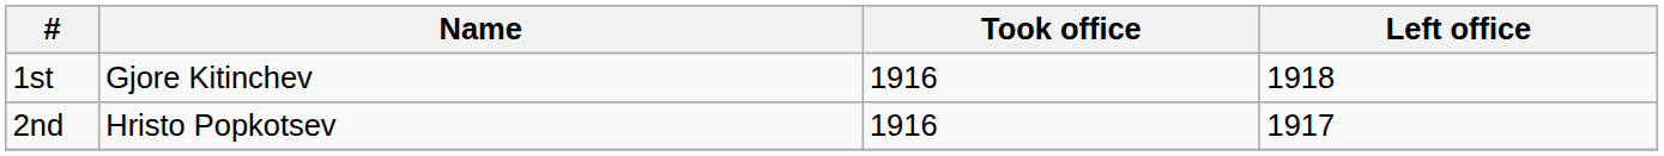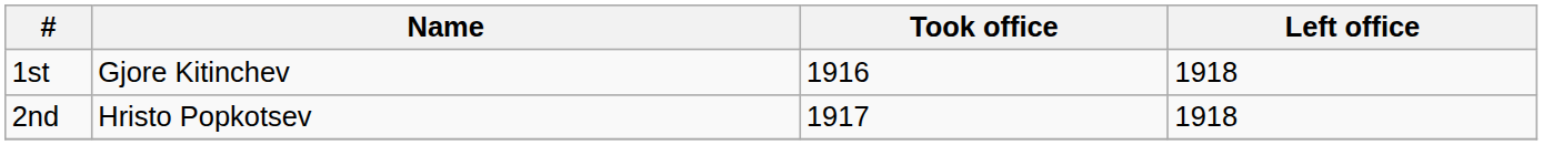2nd | Took office: 1916 -> 1917
2nd | Left office: 1917 -> 1918
